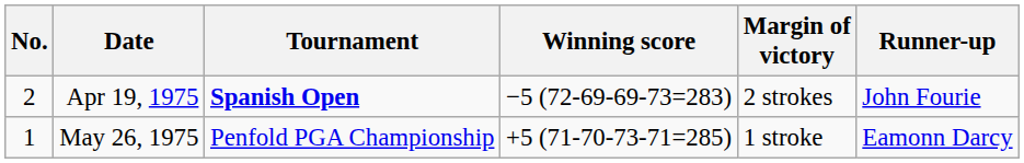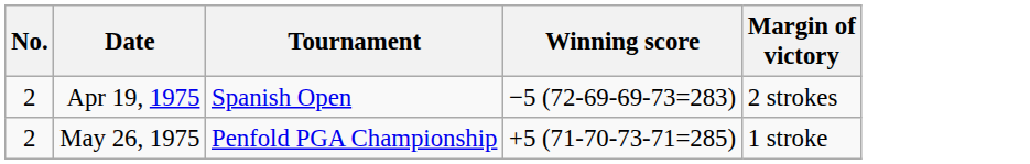- column: Runner-up | John Fourie | Eamonn Darcy
Apr 19, 1975 | Tournament: bold -> normal
May 26, 1975 | No.: 1 -> 2
